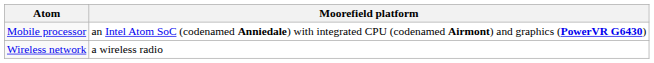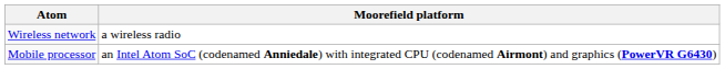rows swapped: Mobile processor <-> Wireless network
